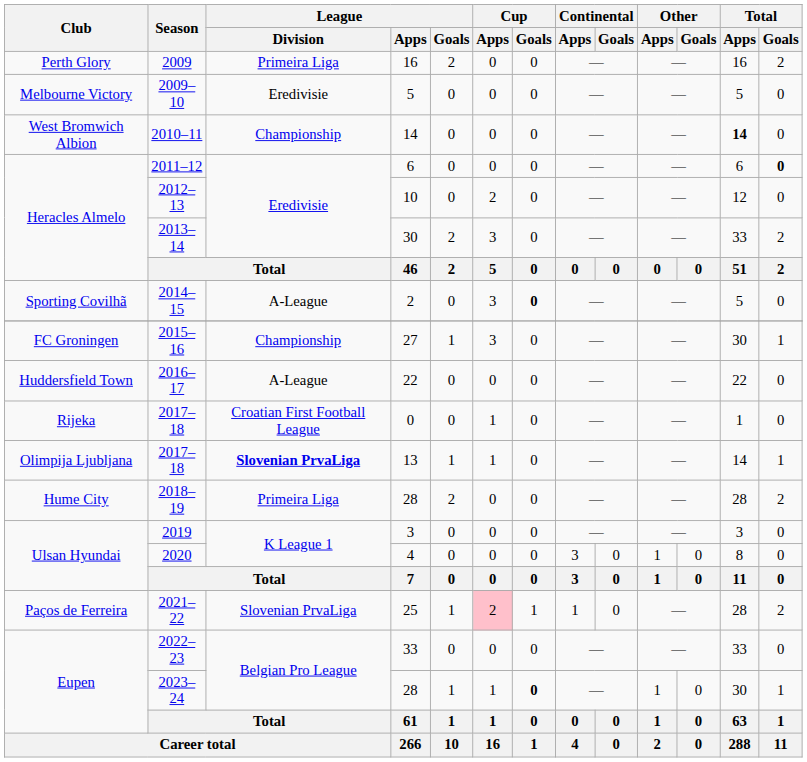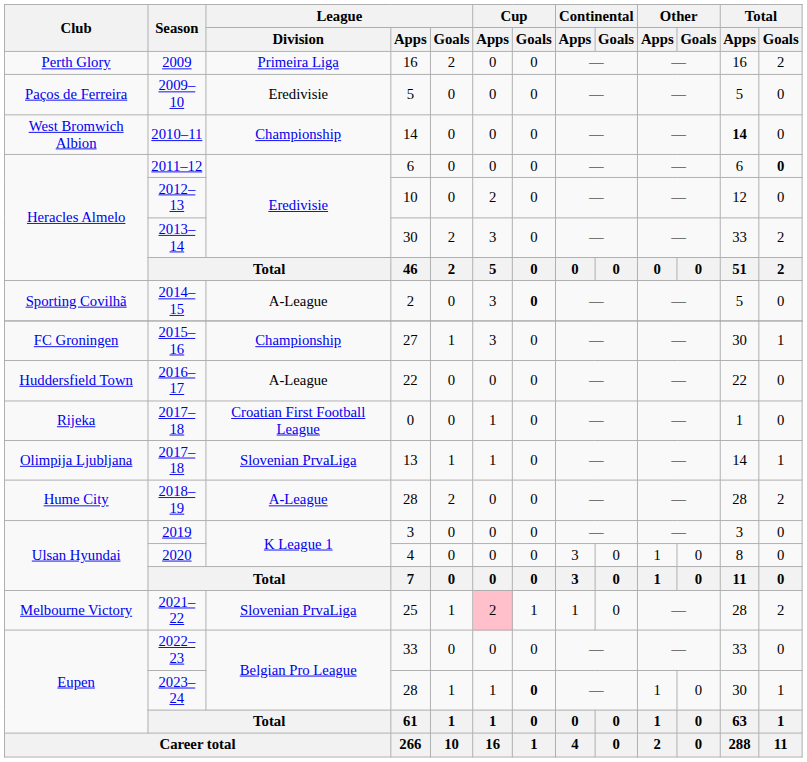2009–10 | Club: Melbourne Victory -> Paços de Ferreira
2017–18 / 13 | League / Division: bold -> normal
2018–19 | League / Division: Primeira Liga -> A-League
2021–22 | Club: Paços de Ferreira -> Melbourne Victory
